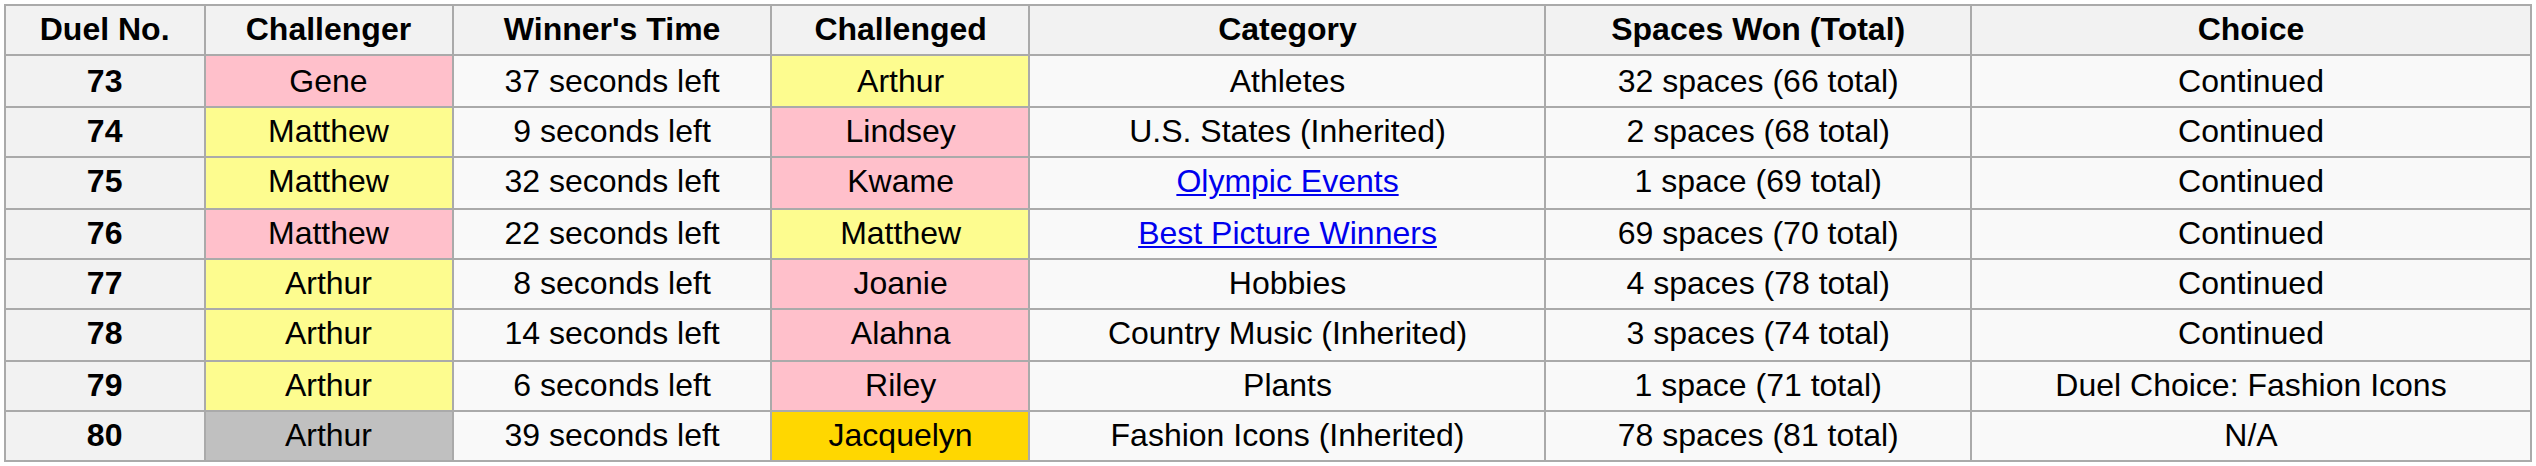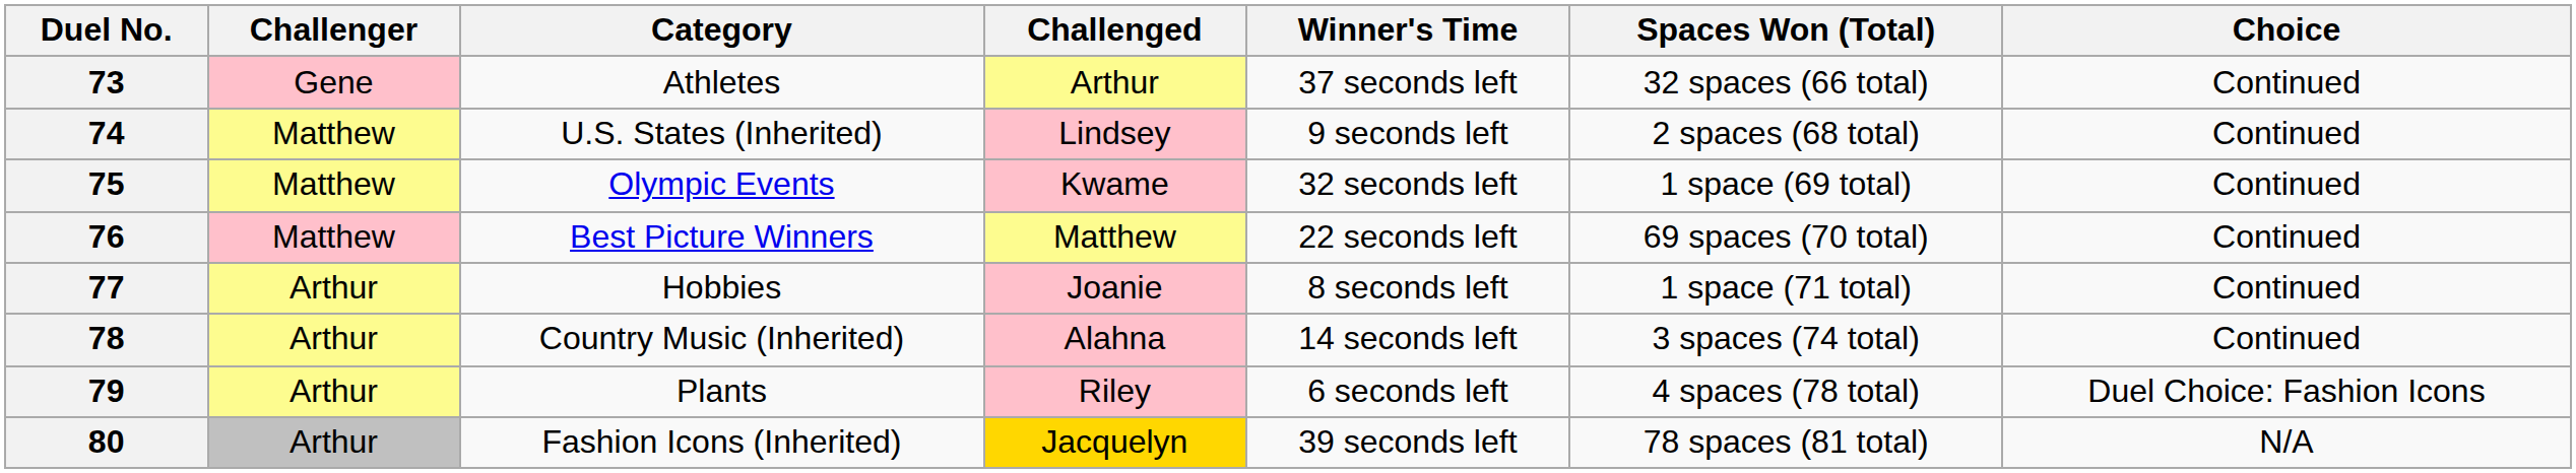columns swapped: Category <-> Winner's Time
77 | Spaces Won (Total): 4 spaces (78 total) -> 1 space (71 total)
79 | Spaces Won (Total): 1 space (71 total) -> 4 spaces (78 total)
